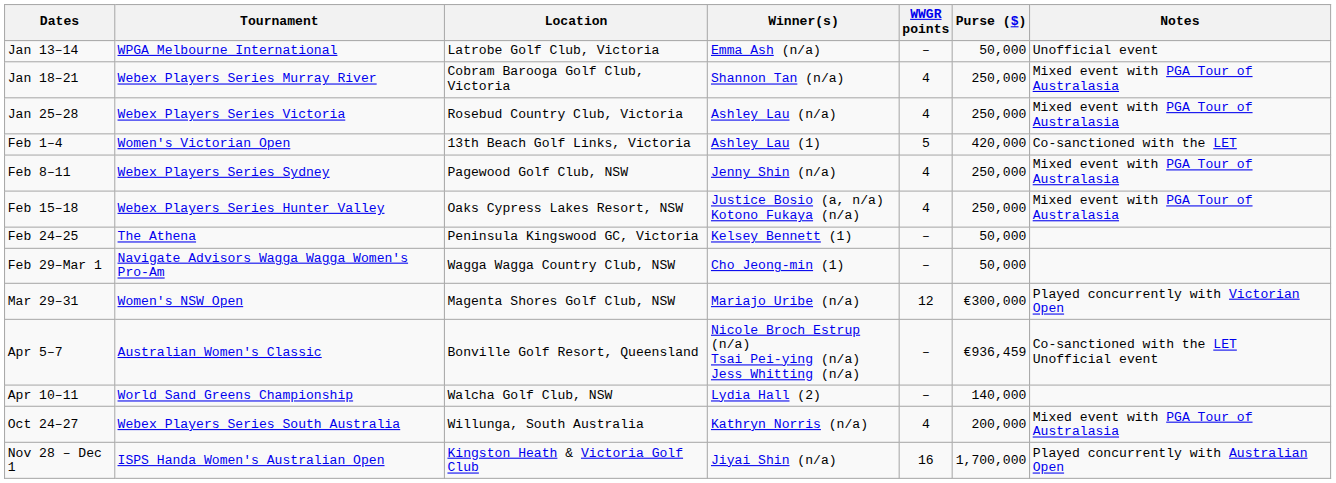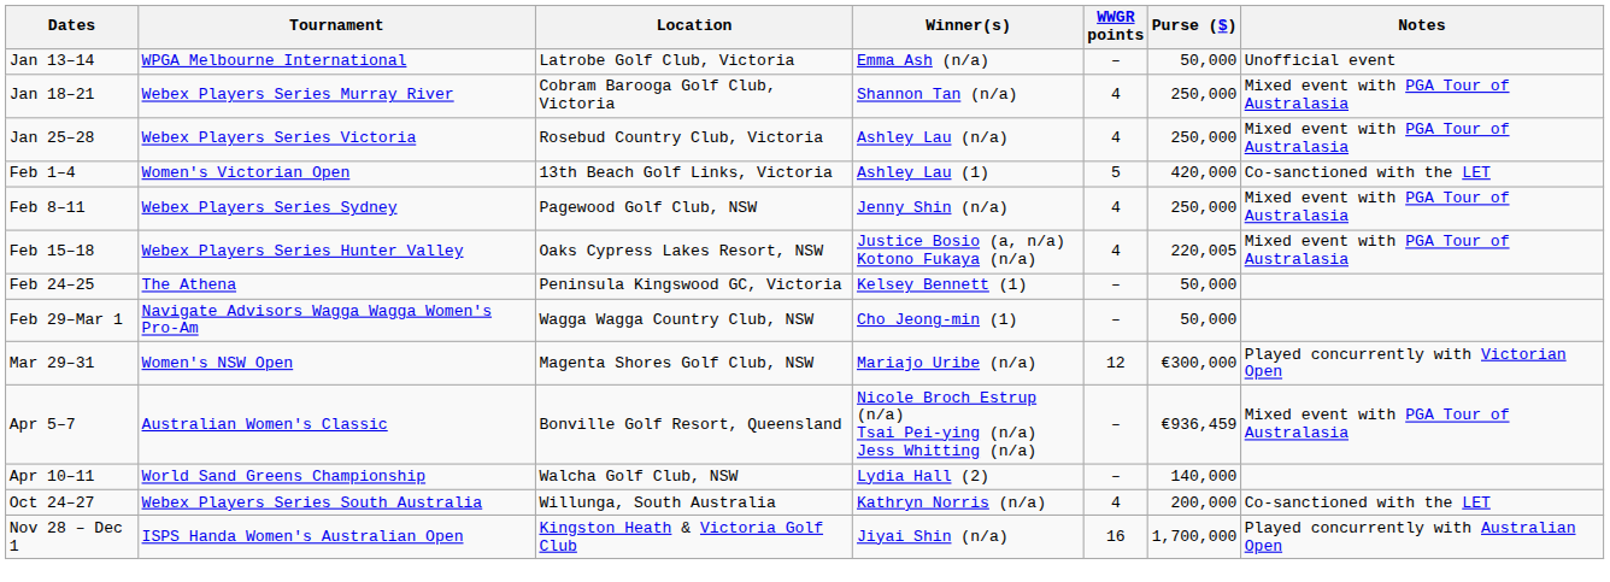Feb 15–18 | Purse ($): 250,000 -> 220,005
Apr 5–7 | Notes: Co-sanctioned with the LET Unofficial event -> Mixed event with PGA Tour of Australasia
Oct 24–27 | Notes: Mixed event with PGA Tour of Australasia -> Co-sanctioned with the LET
